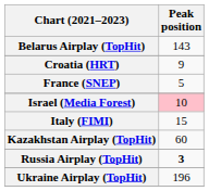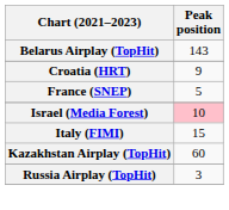Russia Airplay (TopHit) | Peak position: bold -> normal
- row: Ukraine Airplay (TopHit) | 196
